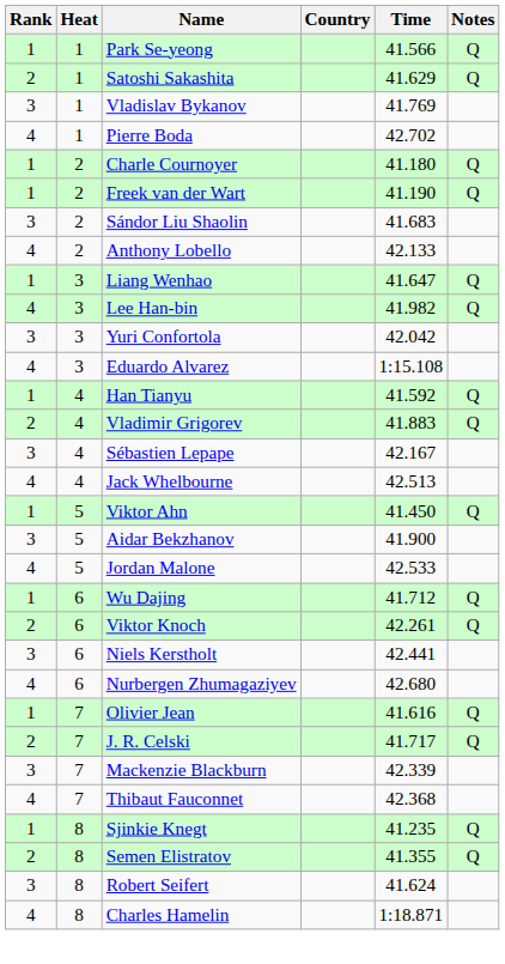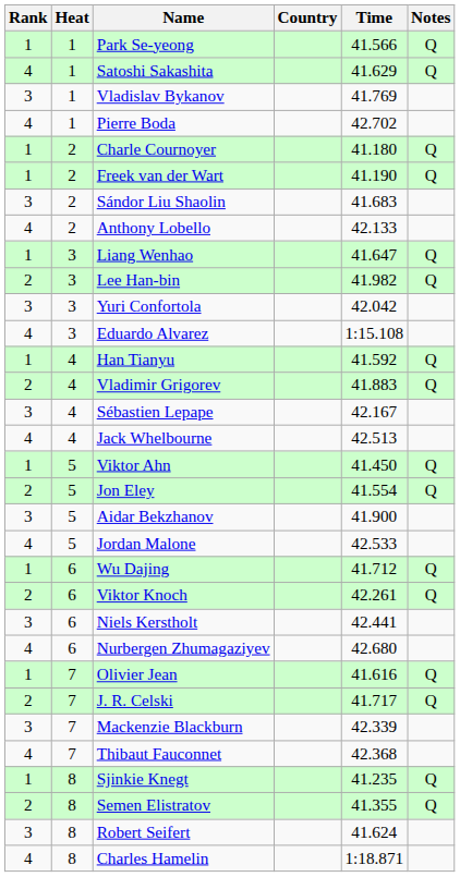Satoshi Sakashita | Rank: 2 -> 4
Lee Han-bin | Rank: 4 -> 2
+ row: 2 | 5 | Jon Eley | 41.554 | Q
